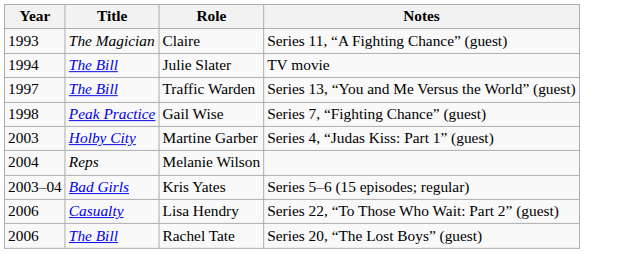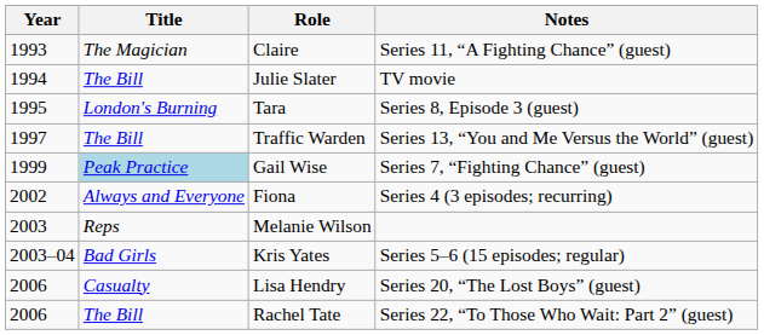+ row: 1995 | London's Burning | Tara | Series 8, Episode 3 (guest)
Gail Wise | Year: 1998 -> 1999
Gail Wise | Title: no background -> lightblue background
+ row: 2002 | Always and Everyone | Fiona | Series 4 (3 episodes; recurring)
- row: 2003 | Holby City | Martine Garber | Series 4, “Judas Kiss: Part 1” (guest)
Melanie Wilson | Year: 2004 -> 2003
Lisa Hendry | Notes: Series 22, “To Those Who Wait: Part 2” (guest) -> Series 20, “The Lost Boys” (guest)
Rachel Tate | Notes: Series 20, “The Lost Boys” (guest) -> Series 22, “To Those Who Wait: Part 2” (guest)
